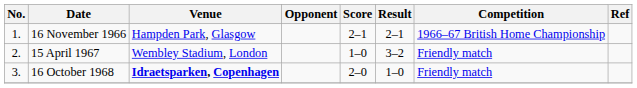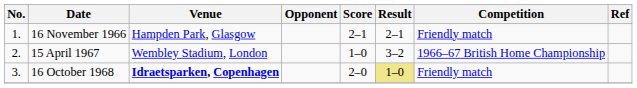16 November 1966 | Competition: 1966–67 British Home Championship -> Friendly match
15 April 1967 | Competition: Friendly match -> 1966–67 British Home Championship
16 October 1968 | Result: no background -> khaki background
